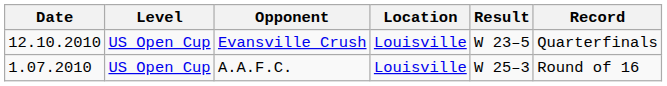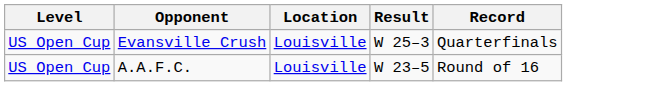- column: Date | 12.10.2010 | 1.07.2010
Evansville Crush | Result: W 23–5 -> W 25–3
A.A.F.C. | Result: W 25–3 -> W 23–5
